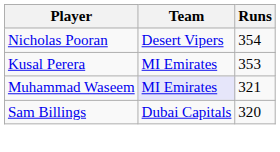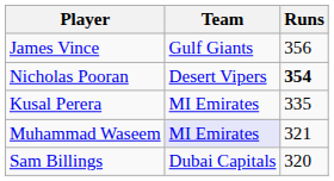+ row: James Vince | Gulf Giants | 356
Nicholas Pooran | Runs: normal -> bold
Kusal Perera | Runs: 353 -> 335
